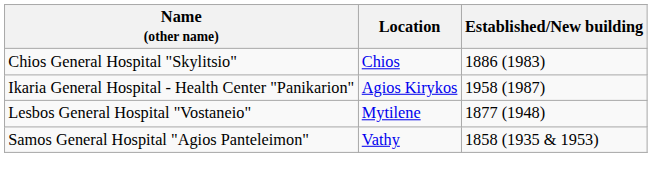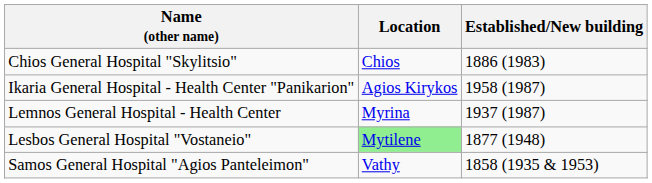+ row: Lemnos General Hospital - Health Center | Myrina | 1937 (1987)
Lesbos General Hospital "Vostaneio" | Location: no background -> lightgreen background
